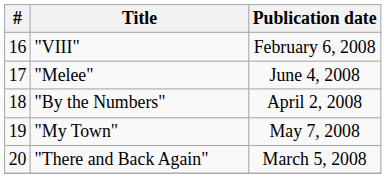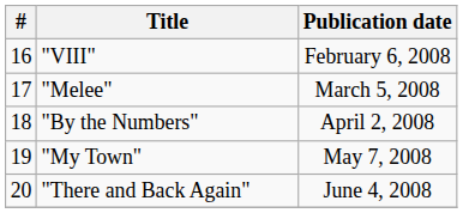"Melee" | Publication date: June 4, 2008 -> March 5, 2008
"There and Back Again" | Publication date: March 5, 2008 -> June 4, 2008
